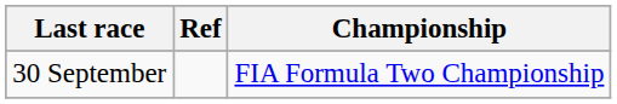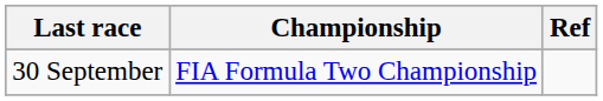columns swapped: Championship <-> Ref
